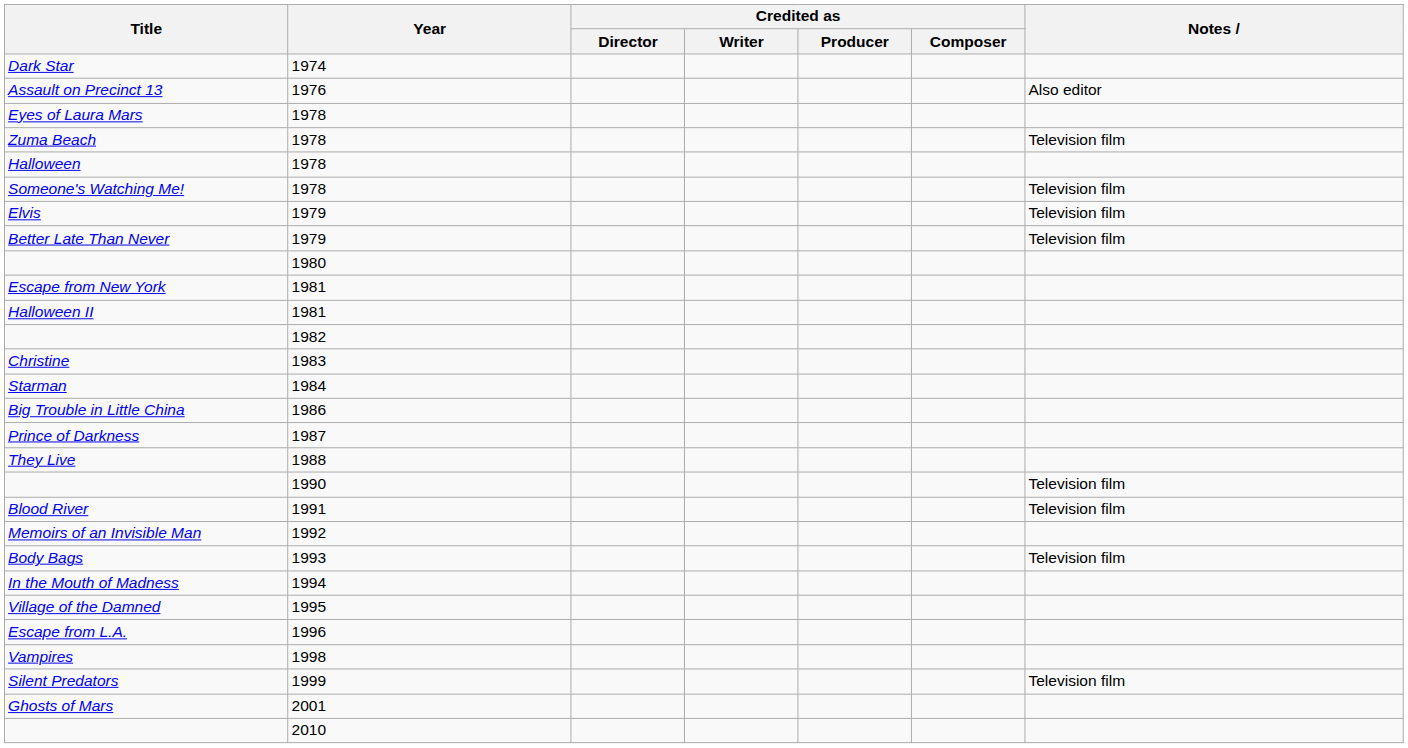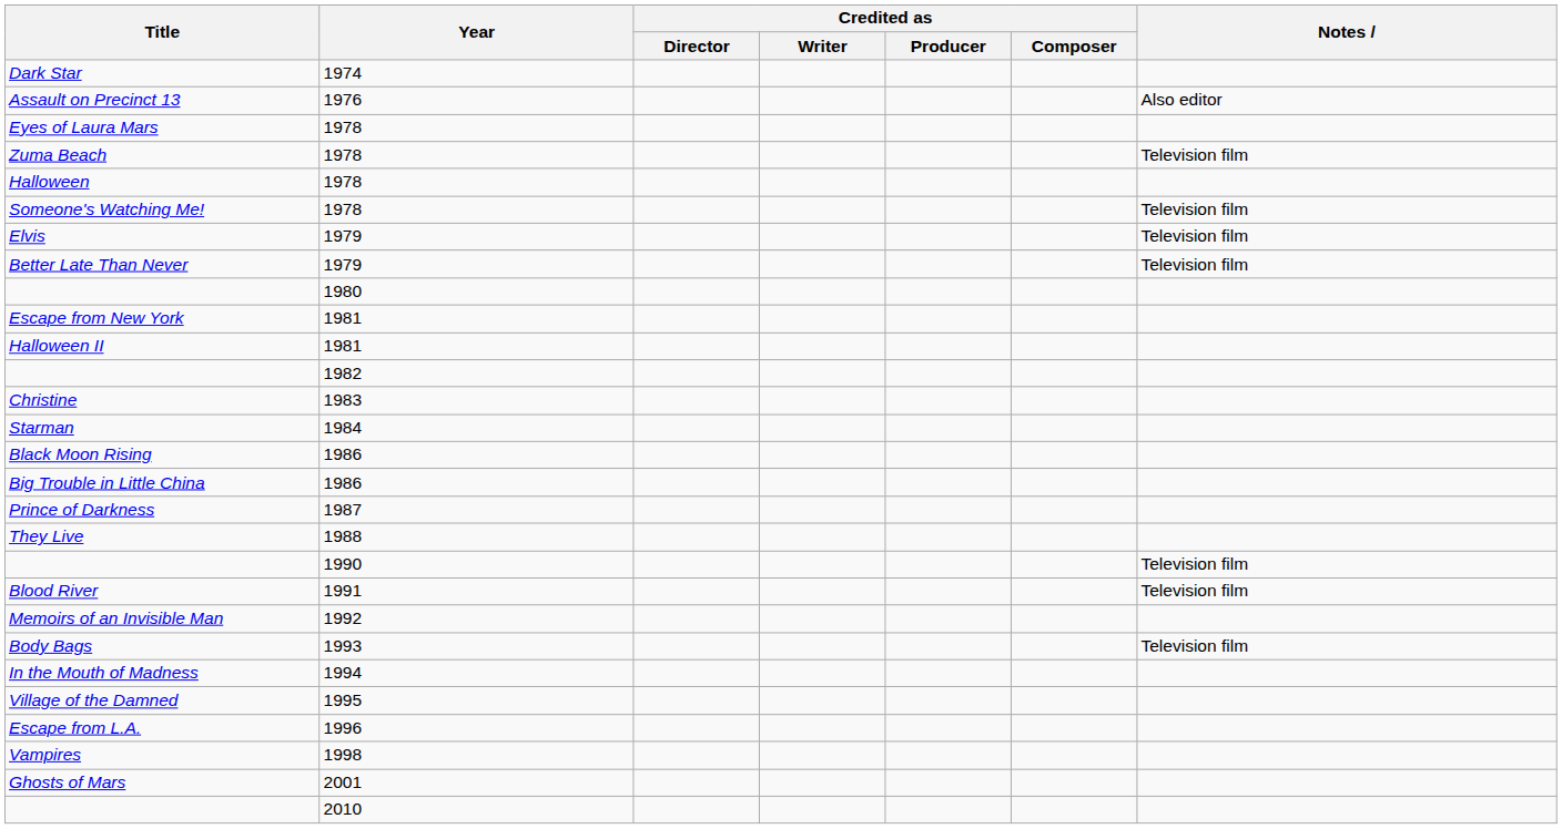+ row: Black Moon Rising | 1986
- row: Silent Predators | 1999 | Television film
